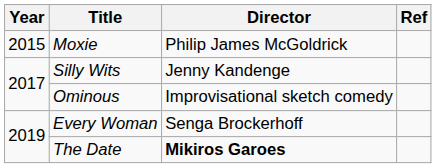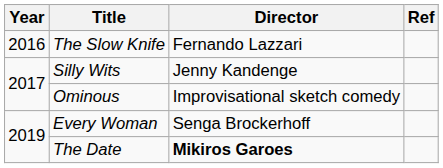- row: 2015 | Moxie | Philip James McGoldrick
+ row: 2016 | The Slow Knife | Fernando Lazzari
